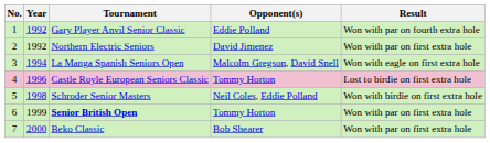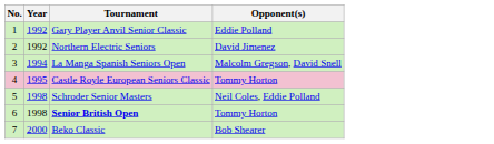- column: Result | Won with par on fourth extra hole | Won with par on first extra hole | Won with eagle on first extra hole | Lost to birdie on first extra hole | Won with birdie on first extra hole | Won with par on first extra hole | Won with par on first extra hole
Castle Royle European Seniors Classic | Year: 1996 -> 1995
Senior British Open | Year: 1999 -> 1998
